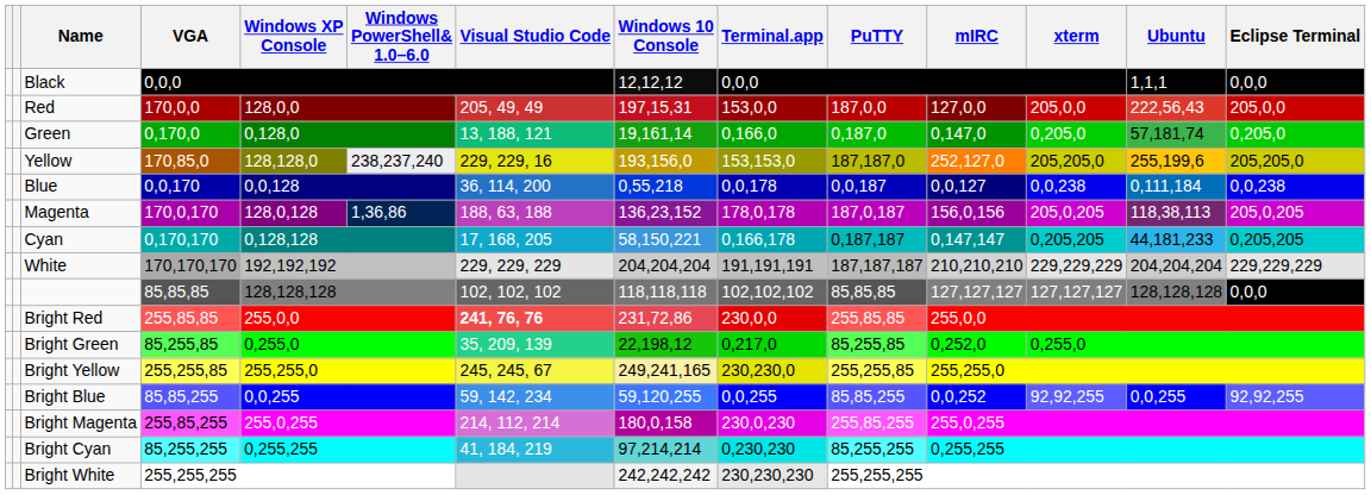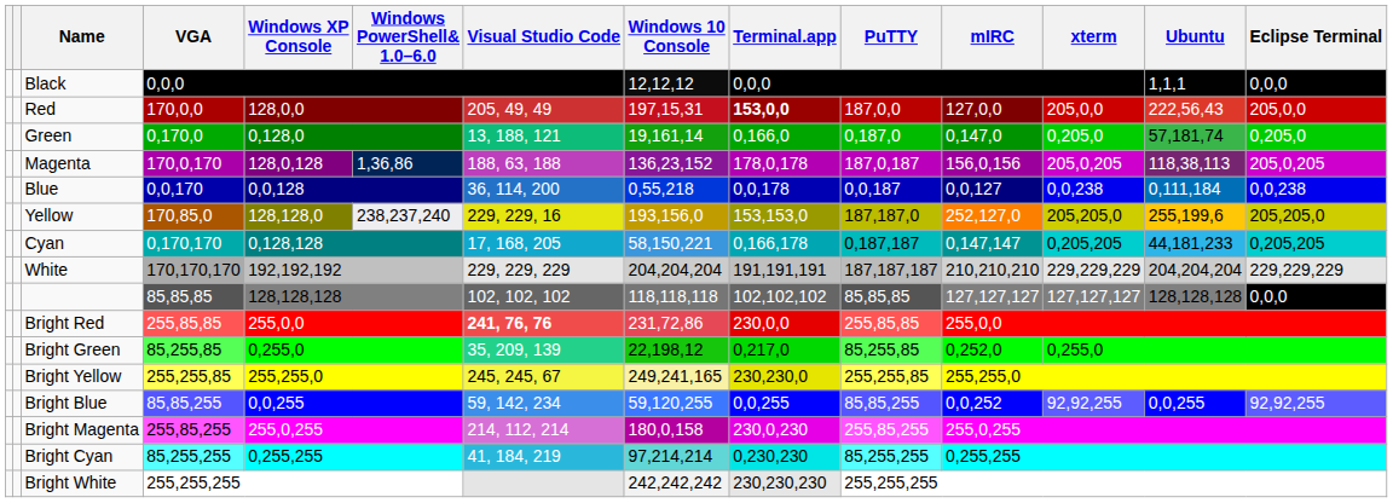Red | Terminal.app: normal -> bold
rows swapped: Yellow <-> Magenta
